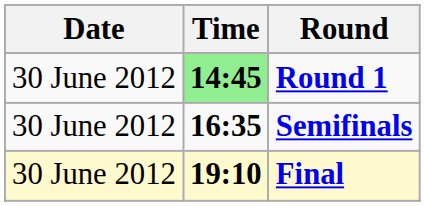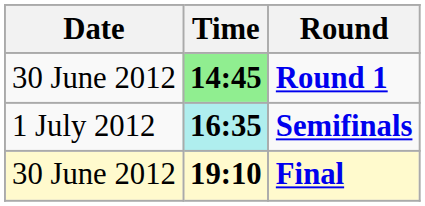Semifinals | Date: 30 June 2012 -> 1 July 2012
Semifinals | Time: no background -> paleturquoise background
